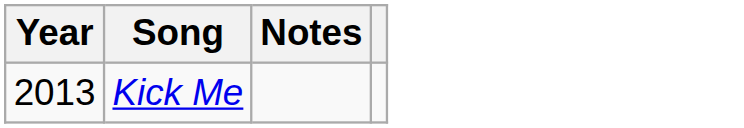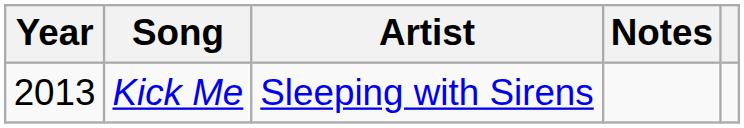+ column: Artist | Sleeping with Sirens
